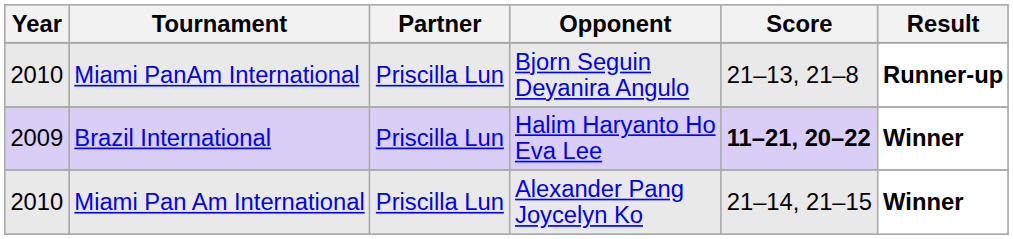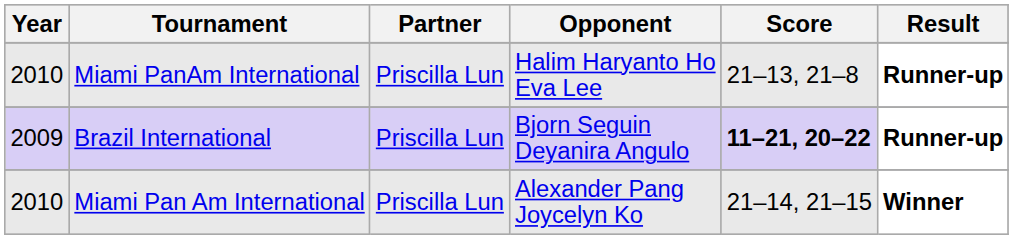Miami PanAm International | Opponent: Bjorn Seguin Deyanira Angulo -> Halim Haryanto Ho Eva Lee
Brazil International | Opponent: Halim Haryanto Ho Eva Lee -> Bjorn Seguin Deyanira Angulo
Brazil International | Result: Winner -> Runner-up
